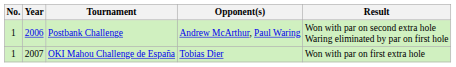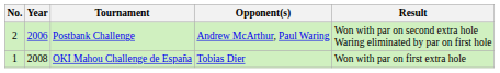Postbank Challenge | No.: 1 -> 2
OKI Mahou Challenge de España | Year: 2007 -> 2008
